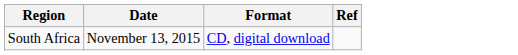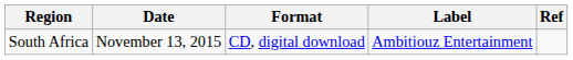+ column: Label | Ambitiouz Entertainment
